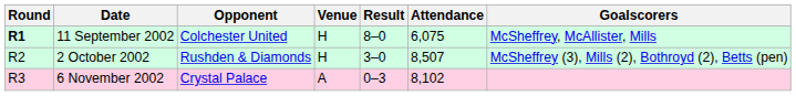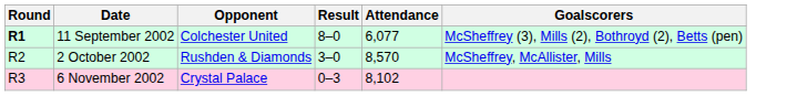- column: Venue | H | H | A
11 September 2002 | Attendance: 6,075 -> 6,077
11 September 2002 | Goalscorers: McSheffrey, McAllister, Mills -> McSheffrey (3), Mills (2), Bothroyd (2), Betts (pen)
2 October 2002 | Attendance: 8,507 -> 8,570
2 October 2002 | Goalscorers: McSheffrey (3), Mills (2), Bothroyd (2), Betts (pen) -> McSheffrey, McAllister, Mills
